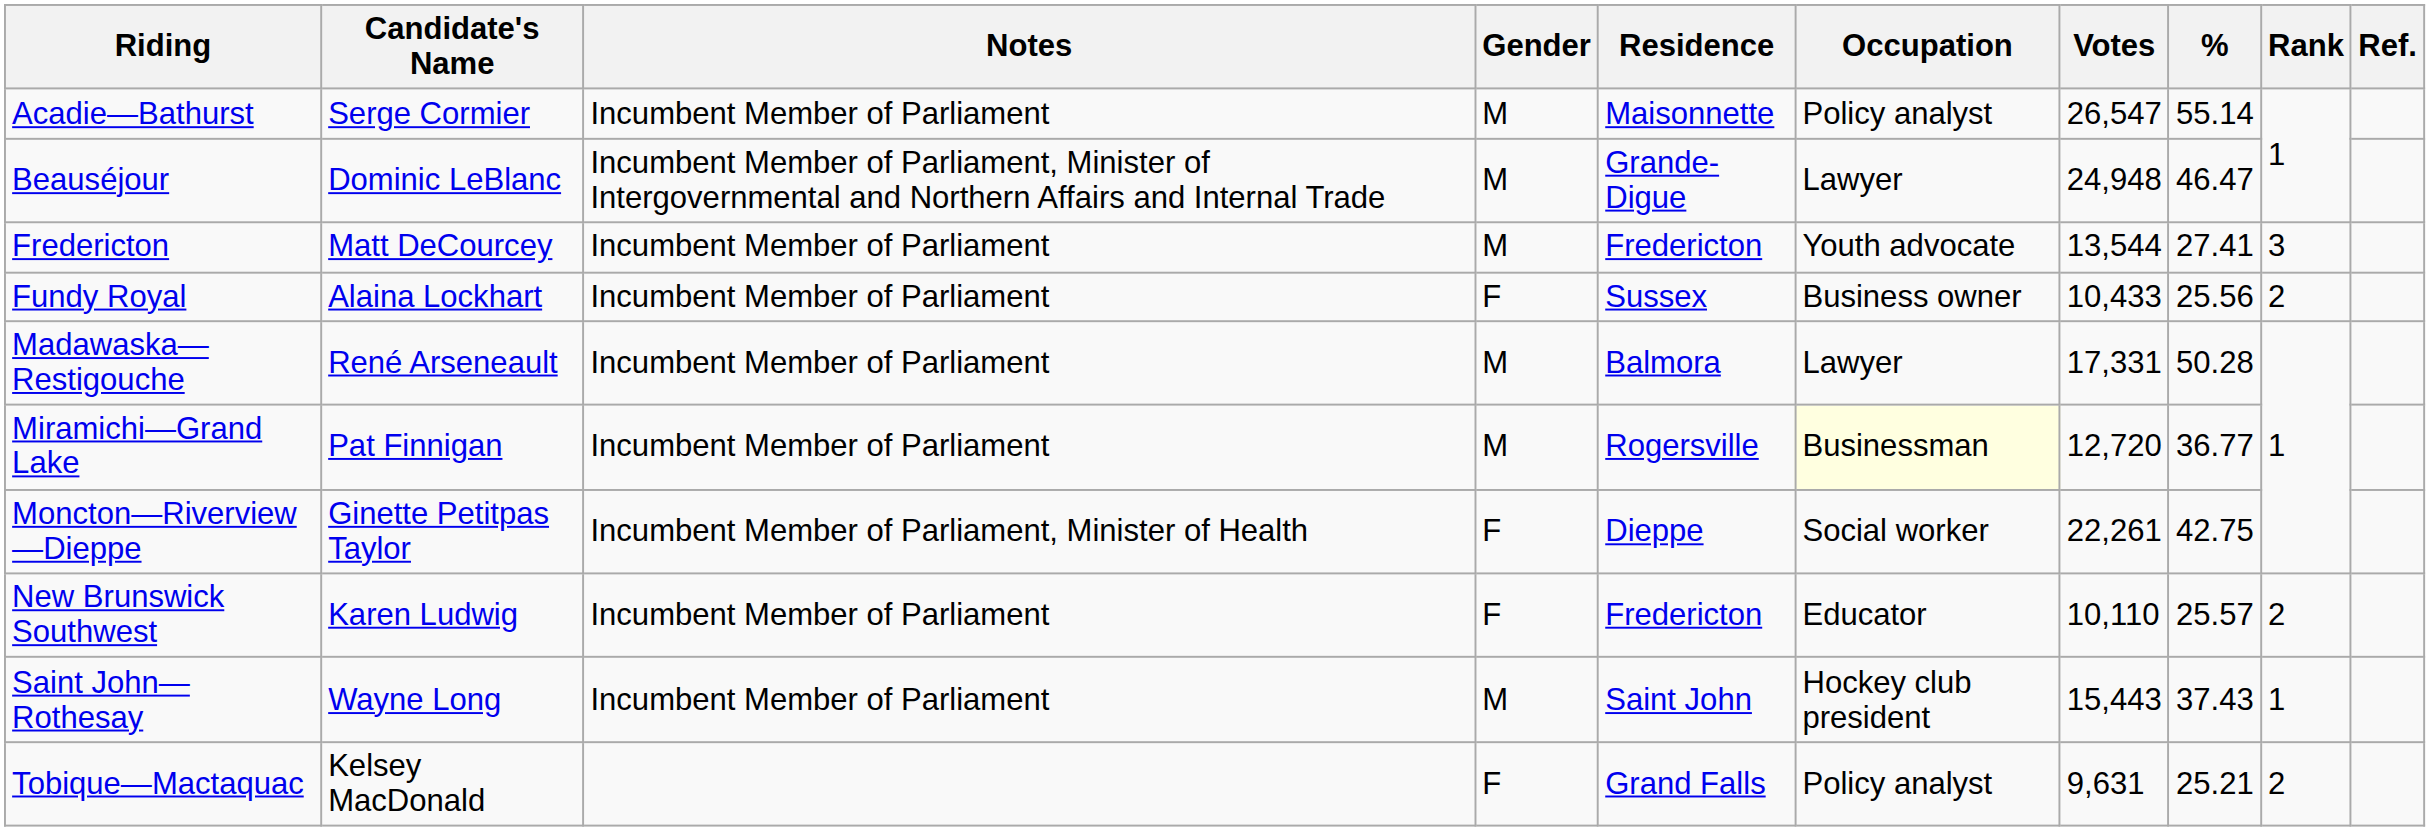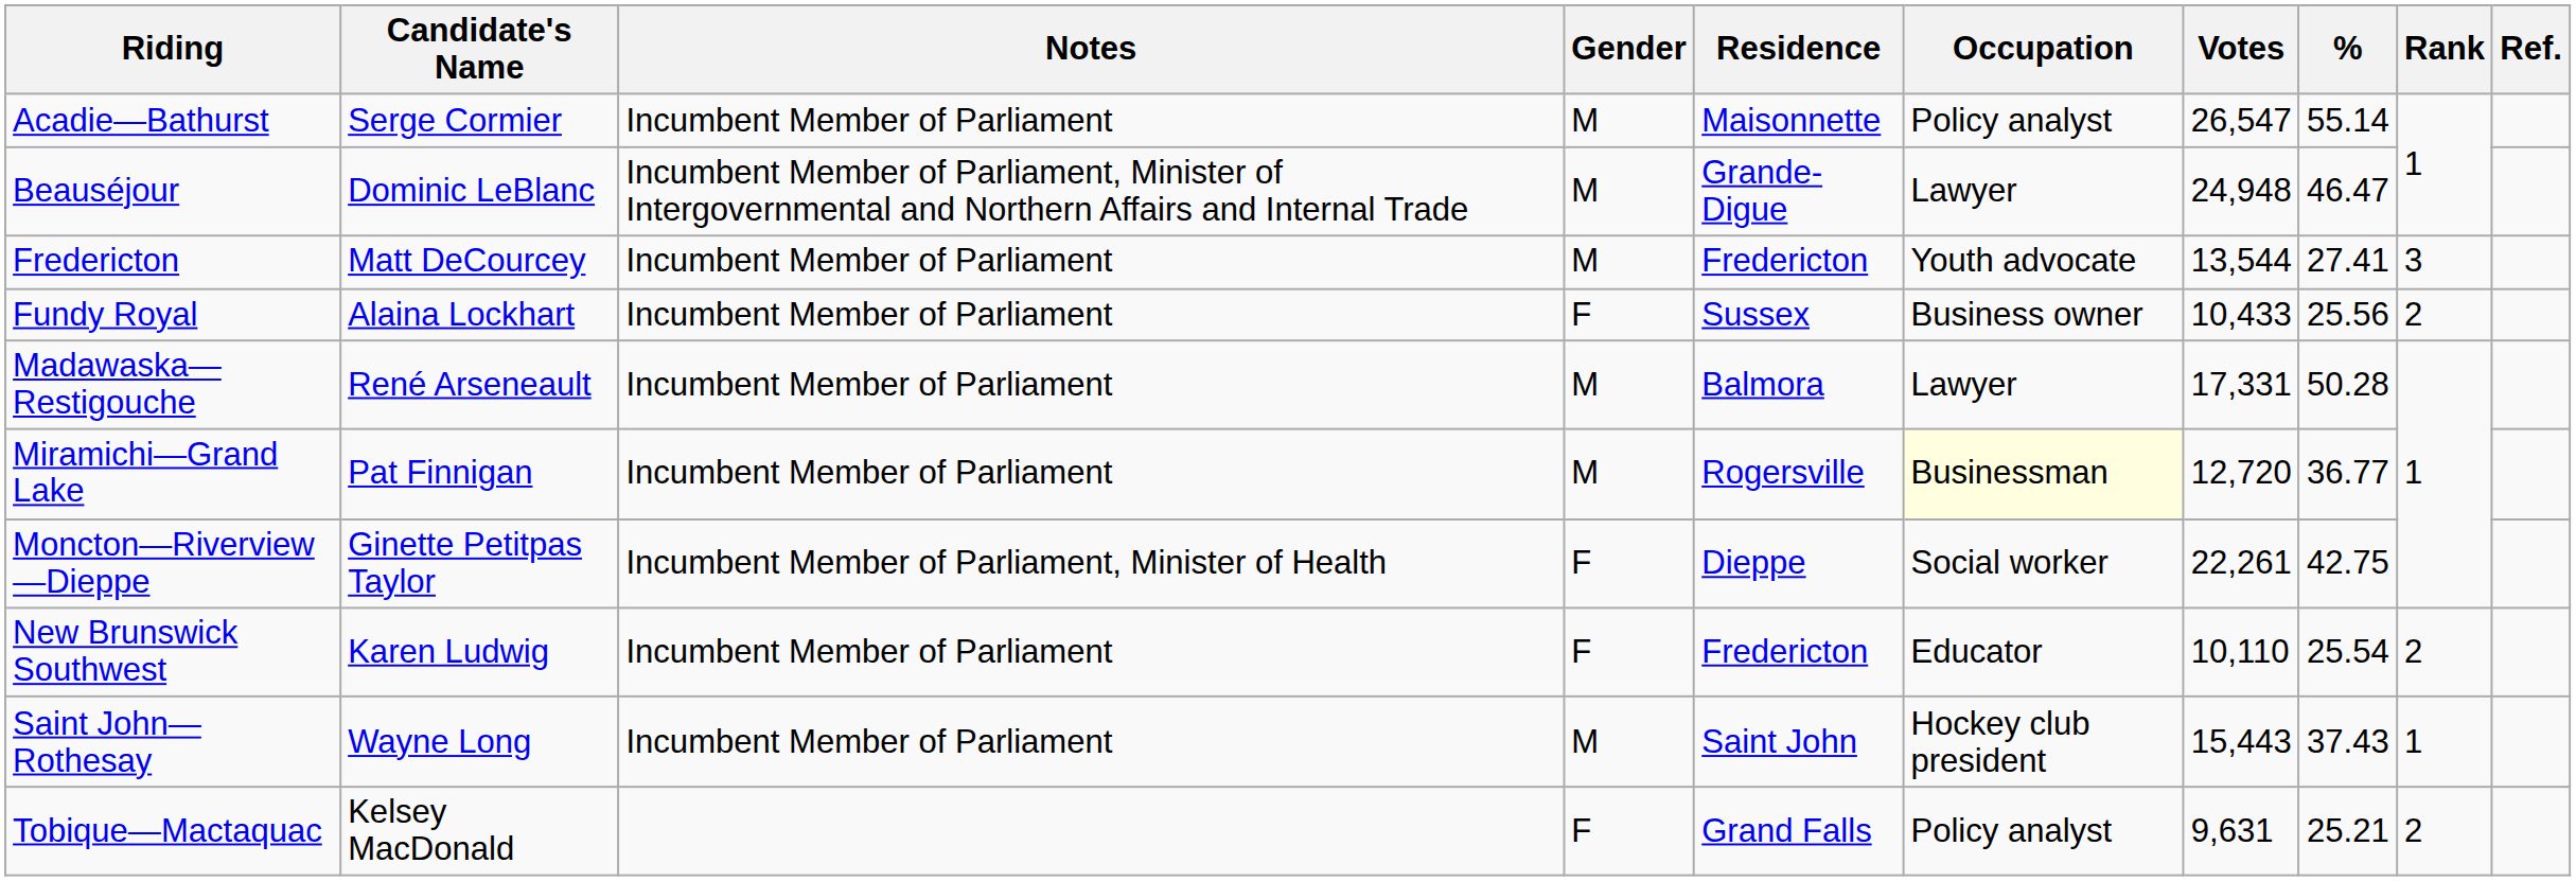New Brunswick Southwest | %: 25.57 -> 25.54
